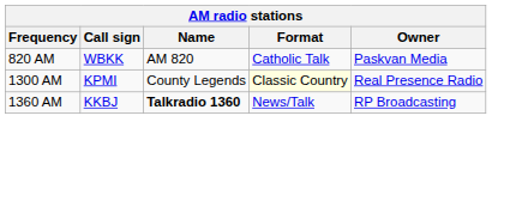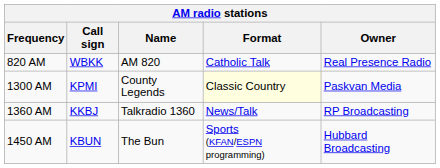820 AM | Owner: Paskvan Media -> Real Presence Radio
1300 AM | Owner: Real Presence Radio -> Paskvan Media
1360 AM | Name: bold -> normal
+ row: 1450 AM | KBUN | The Bun | Sports (KFAN/ESPN programming) | Hubbard Broadcasting
